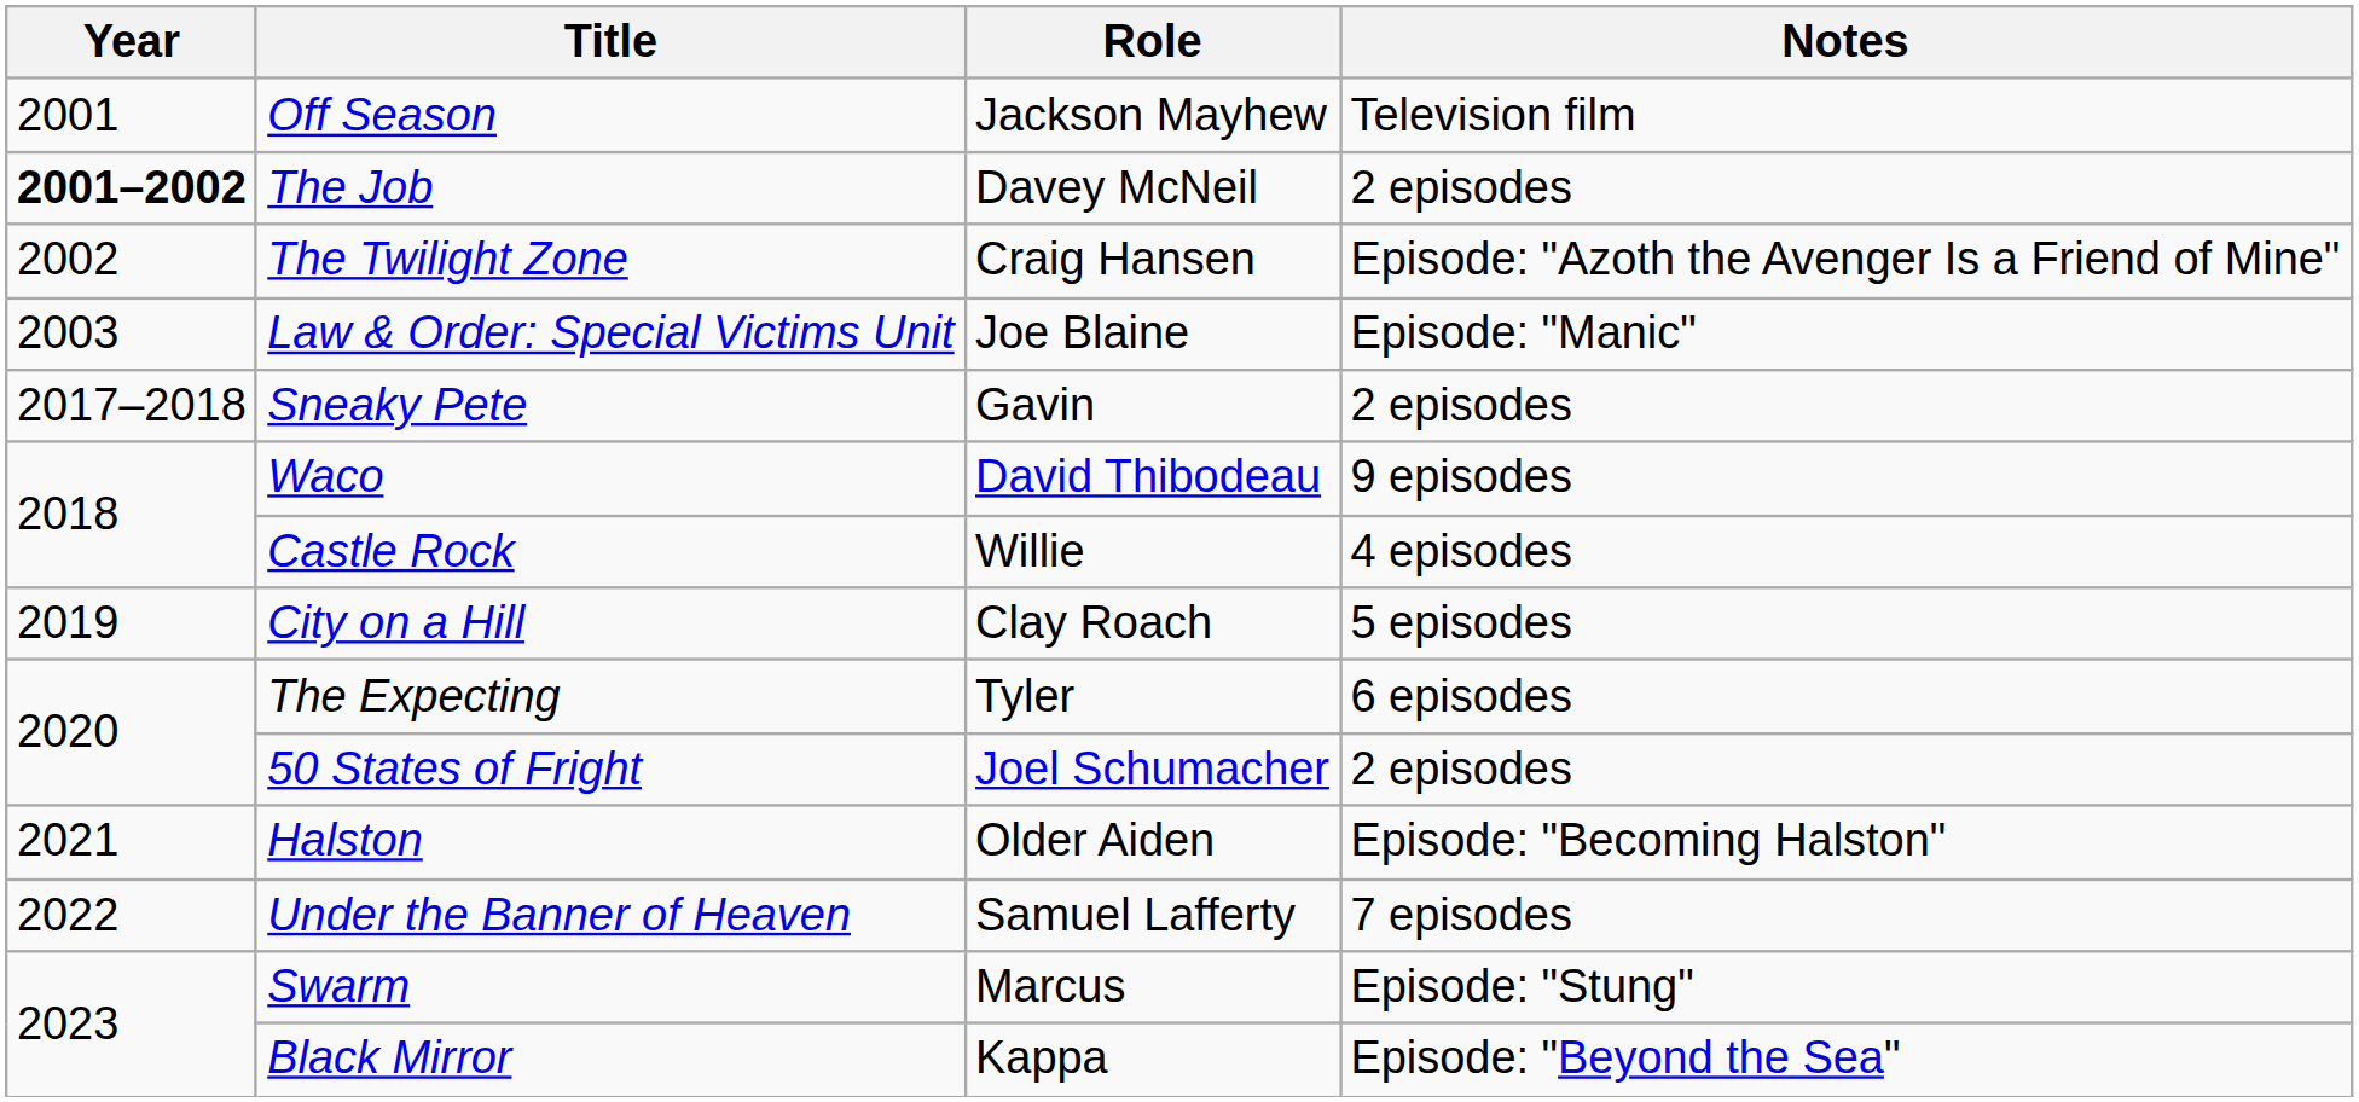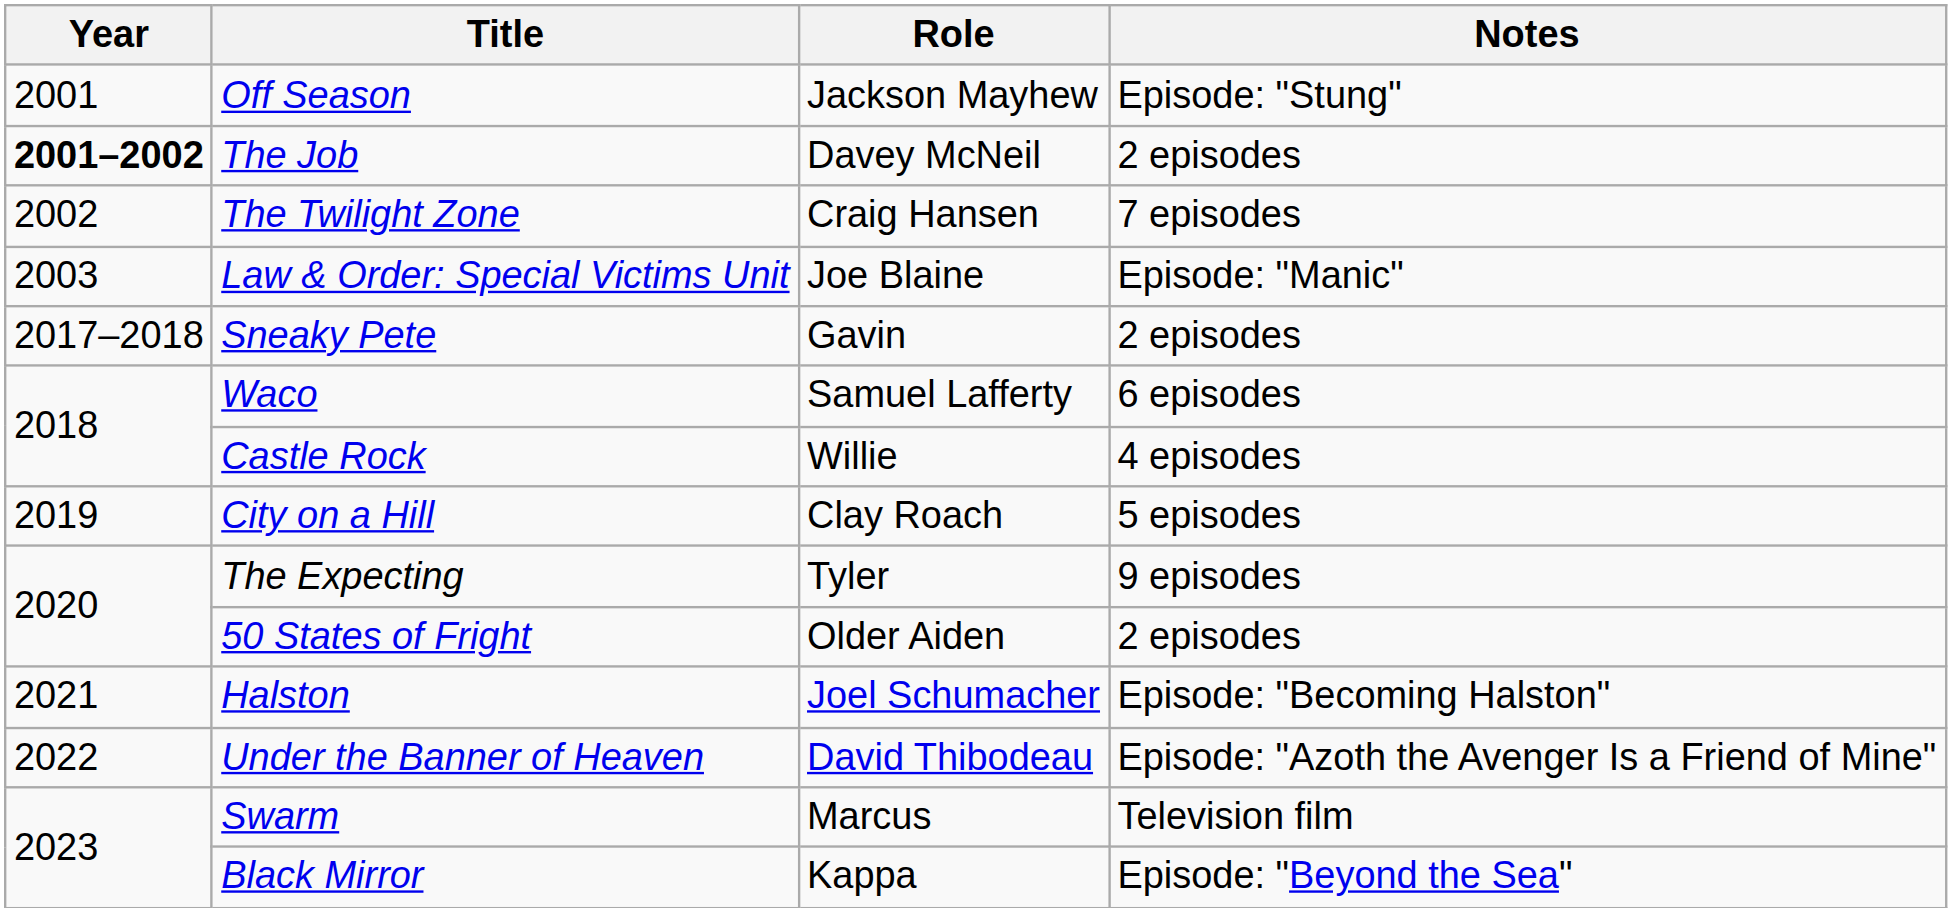Off Season | Notes: Television film -> Episode: "Stung"
The Twilight Zone | Notes: Episode: "Azoth the Avenger Is a Friend of Mine" -> 7 episodes
Waco | Role: David Thibodeau -> Samuel Lafferty
Waco | Notes: 9 episodes -> 6 episodes
The Expecting | Notes: 6 episodes -> 9 episodes
50 States of Fright | Role: Joel Schumacher -> Older Aiden
Halston | Role: Older Aiden -> Joel Schumacher
Under the Banner of Heaven | Role: Samuel Lafferty -> David Thibodeau
Under the Banner of Heaven | Notes: 7 episodes -> Episode: "Azoth the Avenger Is a Friend of Mine"
Swarm | Notes: Episode: "Stung" -> Television film
